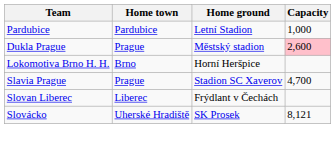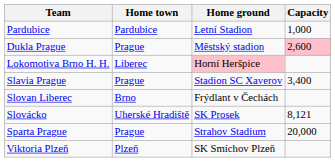Lokomotiva Brno H. H. | Home town: Brno -> Liberec
Lokomotiva Brno H. H. | Home ground: no background -> pink background
Slavia Prague | Capacity: 4,700 -> 3,400
Slovan Liberec | Home town: Liberec -> Brno
+ row: Sparta Prague | Prague | Strahov Stadium | 20,000
+ row: Viktoria Plzeň | Plzeň | SK Smíchov Plzeň
